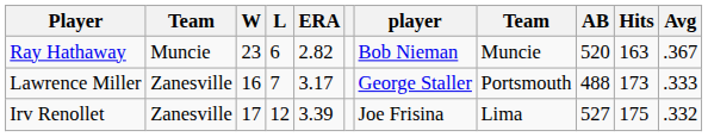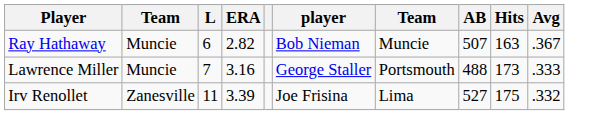- column: W | 23 | 16 | 17
Ray Hathaway | AB: 520 -> 507
Lawrence Miller | column 2: Zanesville -> Muncie
Lawrence Miller | ERA: 3.17 -> 3.16
Irv Renollet | L: 12 -> 11
